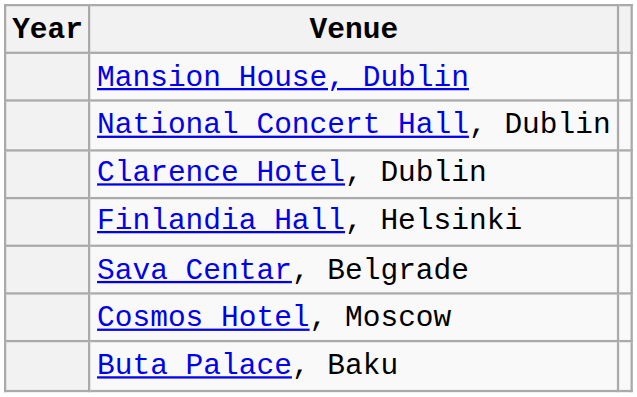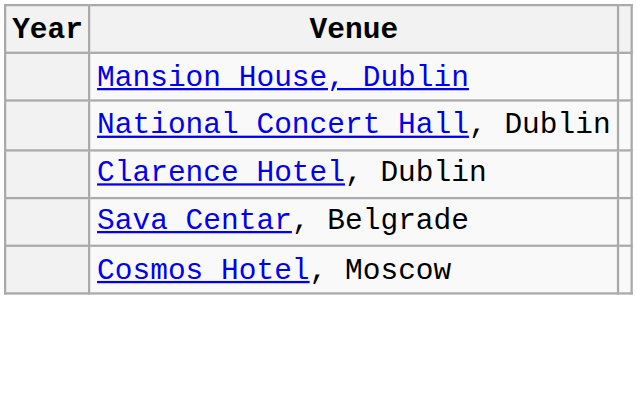- row: Finlandia Hall, Helsinki
- row: Buta Palace, Baku
